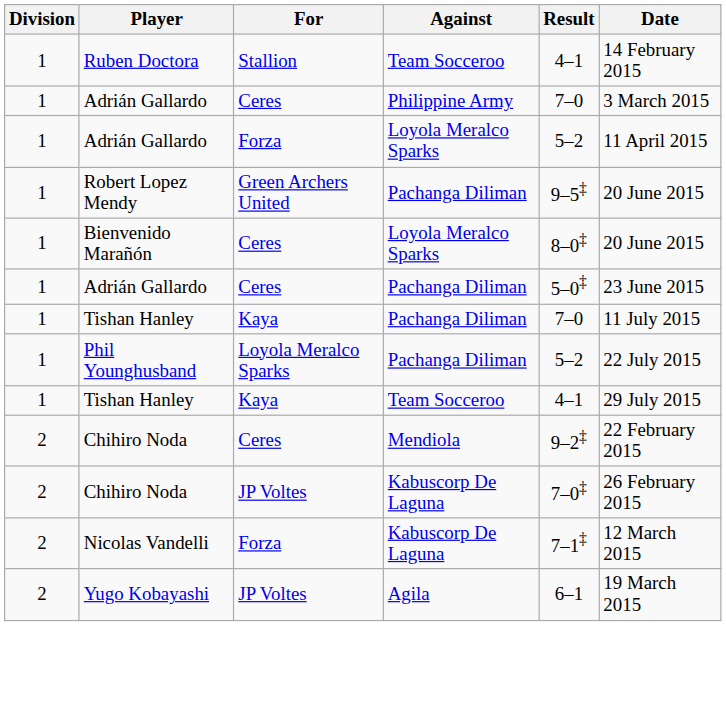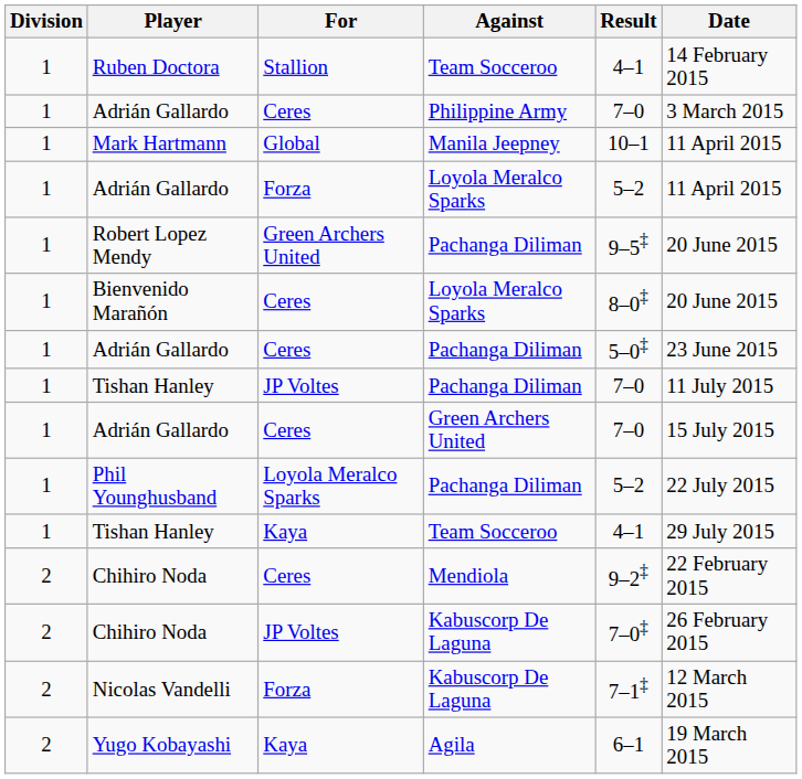+ row: 1 | Mark Hartmann | Global | Manila Jeepney | 10–1 | 11 April 2015
Tishan Hanley / Pachanga Diliman | For: Kaya -> JP Voltes
+ row: 1 | Adrián Gallardo | Ceres | Green Archers United | 7–0 | 15 July 2015
Yugo Kobayashi | For: JP Voltes -> Kaya
